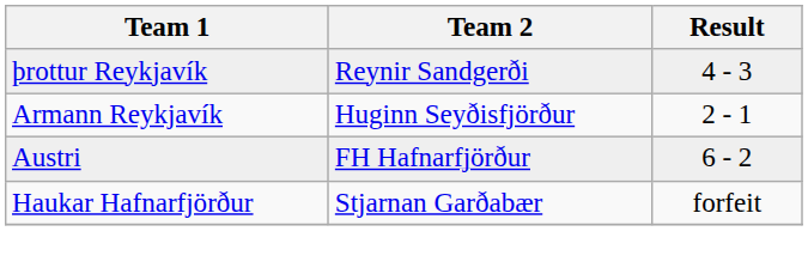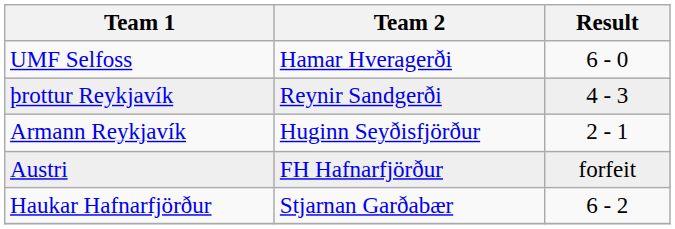+ row: UMF Selfoss | Hamar Hveragerði | 6 - 0
Austri | Result: 6 - 2 -> forfeit
Haukar Hafnarfjörður | Result: forfeit -> 6 - 2
